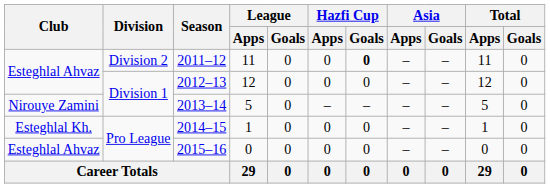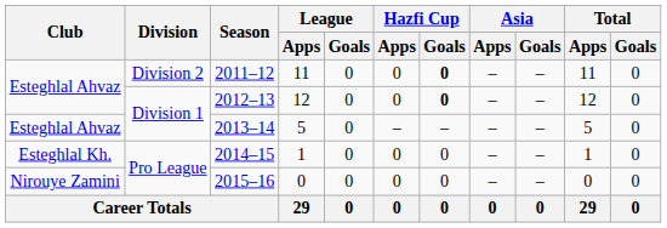2012–13 | Hazfi Cup / Goals: normal -> bold
2013–14 | Club: Nirouye Zamini -> Esteghlal Ahvaz
2015–16 | Club: Esteghlal Ahvaz -> Nirouye Zamini
